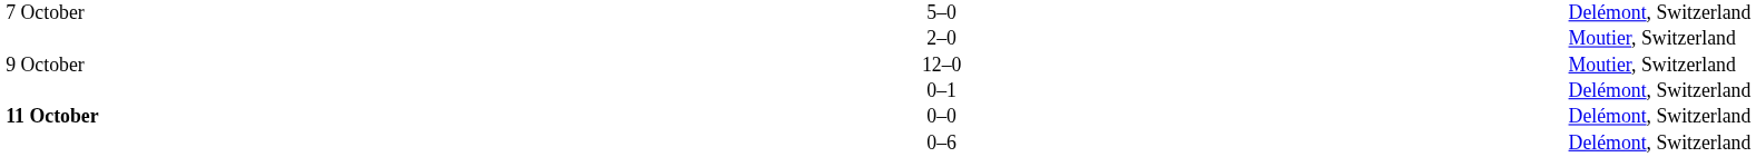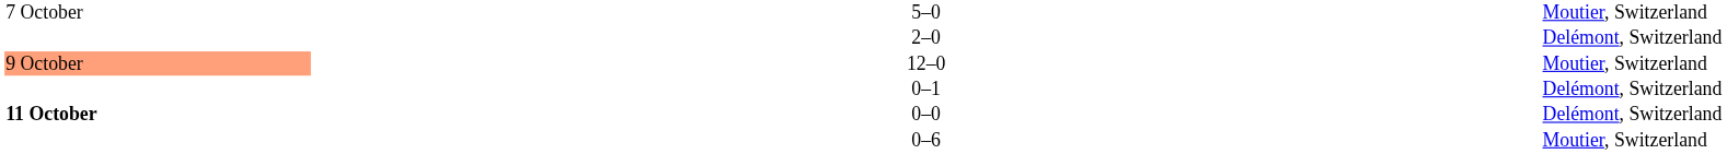5–0 | column 5: Delémont, Switzerland -> Moutier, Switzerland
2–0 | column 5: Moutier, Switzerland -> Delémont, Switzerland
12–0 | column 1: no background -> lightsalmon background
0–6 | column 5: Delémont, Switzerland -> Moutier, Switzerland
